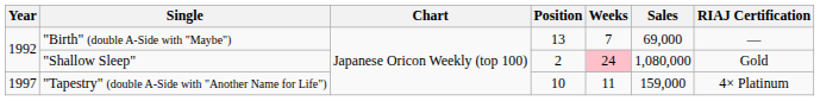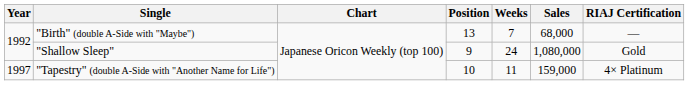"Birth" (double A-Side with "Maybe") | Sales: 69,000 -> 68,000
"Shallow Sleep" | Position: 2 -> 9
"Shallow Sleep" | Weeks: pink background -> no background
